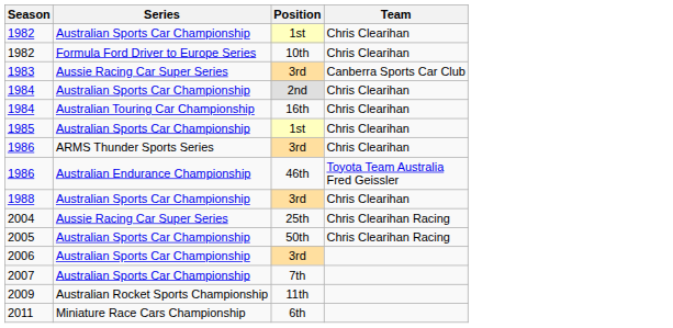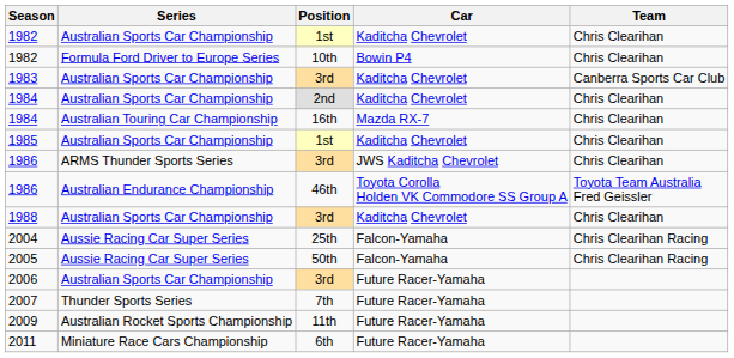+ column: Car | Kaditcha Chevrolet | Bowin P4 | Kaditcha Chevrolet | Kaditcha Chevrolet | Mazda RX-7 | Kaditcha Chevrolet | JWS Kaditcha Chevrolet | Toyota Corolla Holden VK Commodore SS Group A | Kaditcha Chevrolet | Falcon-Yamaha | Falcon-Yamaha | Future Racer-Yamaha | Future Racer-Yamaha | Future Racer-Yamaha | Future Racer-Yamaha
1983 | Series: Aussie Racing Car Super Series -> Australian Sports Car Championship
2005 | Series: Australian Sports Car Championship -> Aussie Racing Car Super Series
2007 | Series: Australian Sports Car Championship -> Thunder Sports Series
